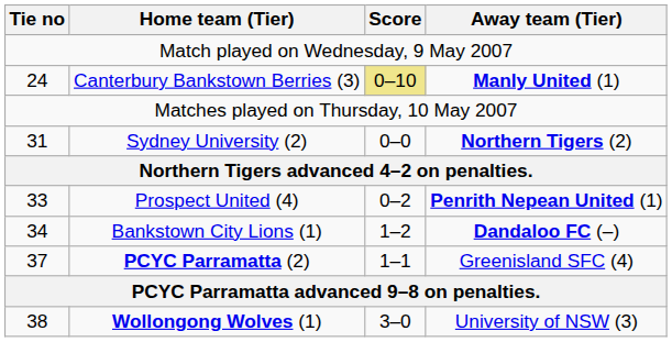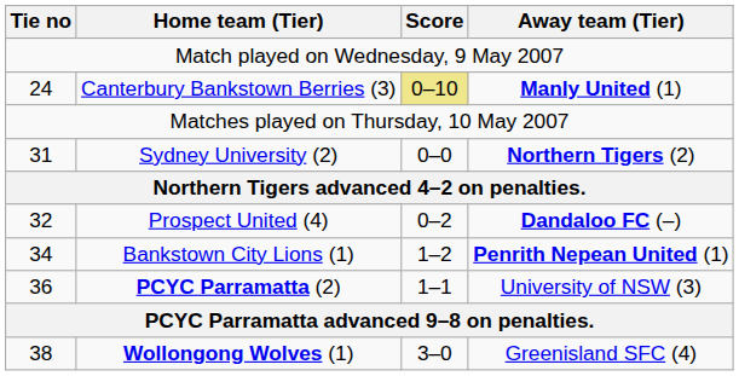Prospect United (4) | Tie no: 33 -> 32
Prospect United (4) | Away team (Tier): Penrith Nepean United (1) -> Dandaloo FC (–)
Bankstown City Lions (1) | Away team (Tier): Dandaloo FC (–) -> Penrith Nepean United (1)
PCYC Parramatta (2) | Tie no: 37 -> 36
PCYC Parramatta (2) | Away team (Tier): Greenisland SFC (4) -> University of NSW (3)
Wollongong Wolves (1) | Away team (Tier): University of NSW (3) -> Greenisland SFC (4)
